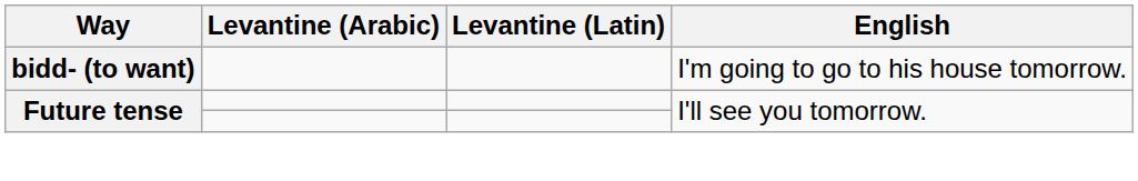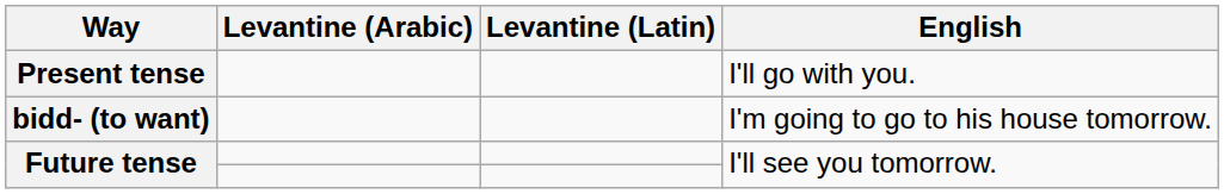+ row: Present tense | I'll go with you.
